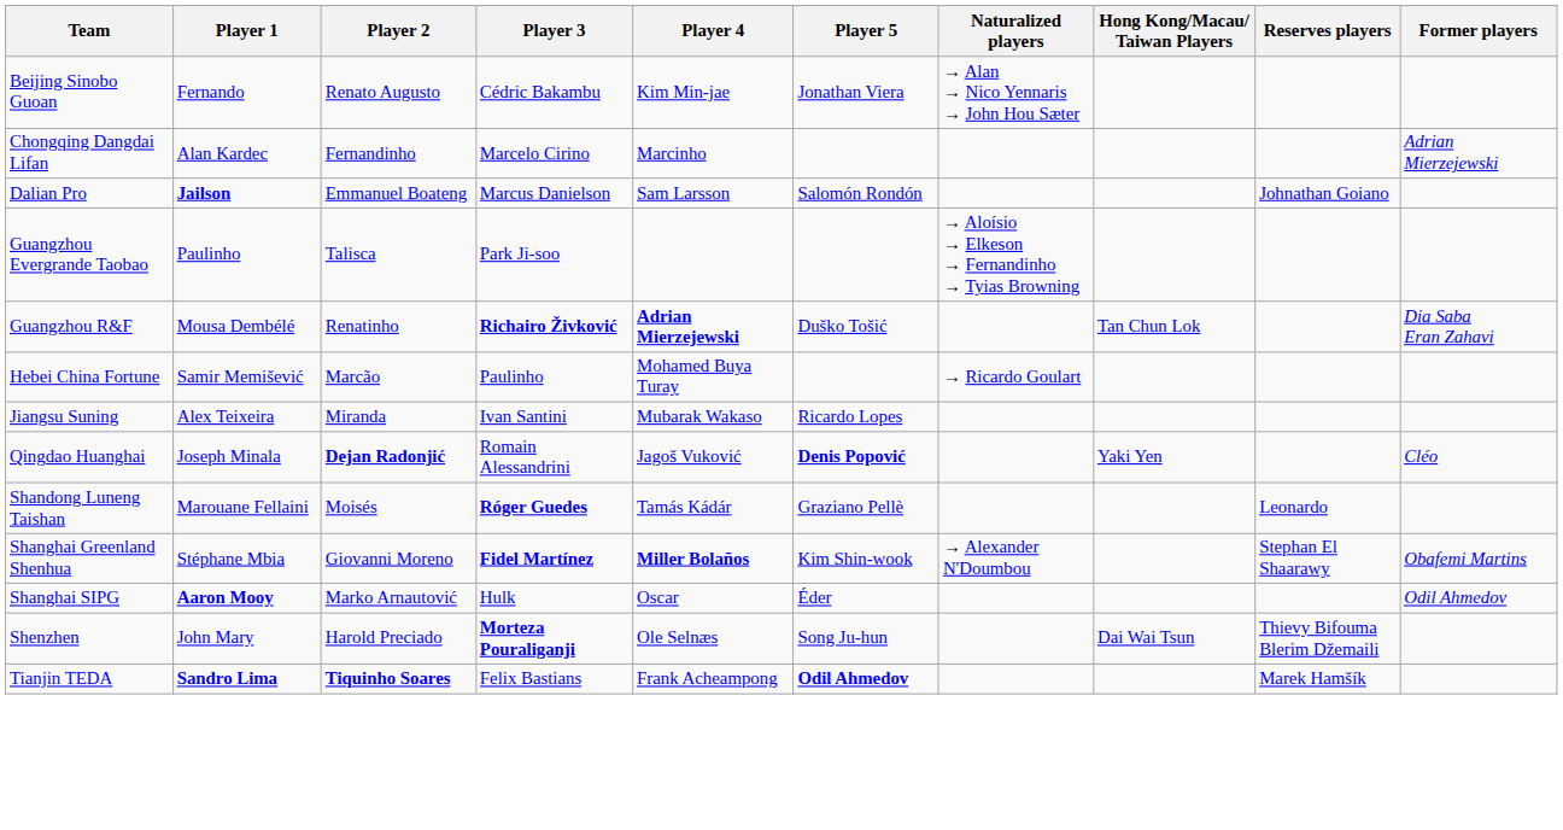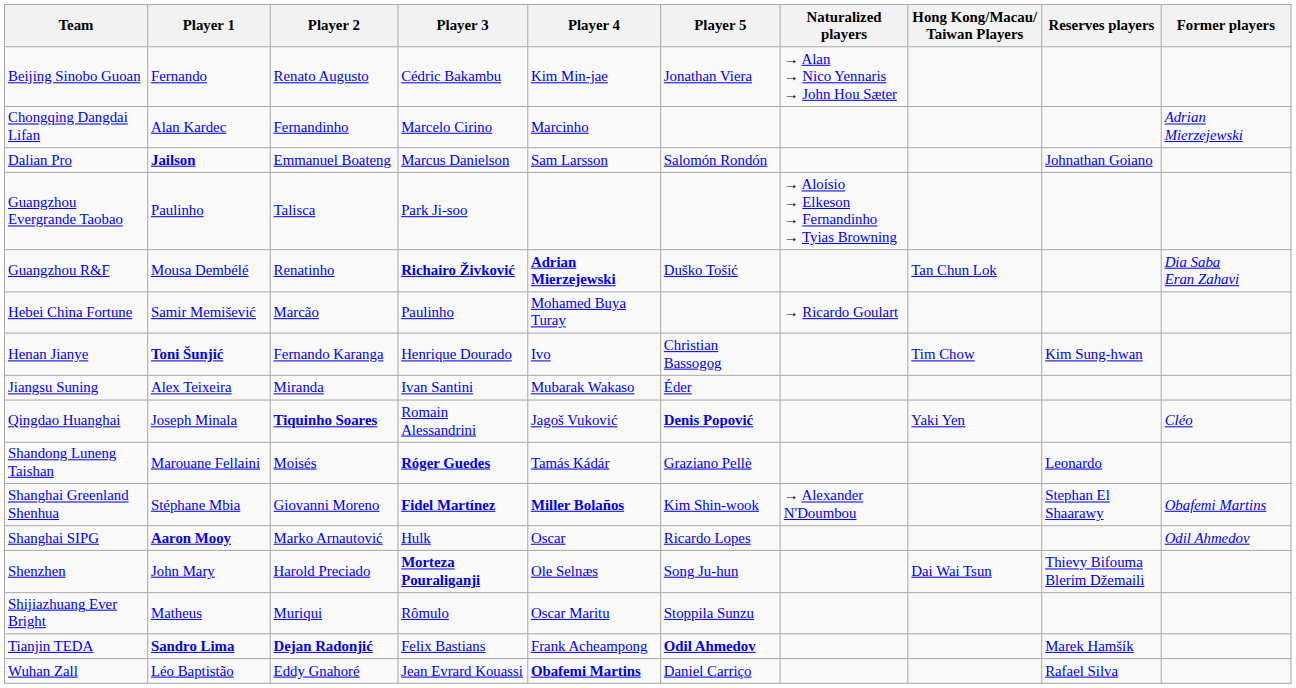+ row: Henan Jianye | Toni Šunjić | Fernando Karanga | Henrique Dourado | Ivo | Christian Bassogog | Tim Chow | Kim Sung-hwan
Jiangsu Suning | Player 5: Ricardo Lopes -> Éder
Qingdao Huanghai | Player 2: Dejan Radonjić -> Tiquinho Soares
Shanghai SIPG | Player 5: Éder -> Ricardo Lopes
+ row: Shijiazhuang Ever Bright | Matheus | Muriqui | Rômulo | Oscar Maritu | Stoppila Sunzu
Tianjin TEDA | Player 2: Tiquinho Soares -> Dejan Radonjić
+ row: Wuhan Zall | Léo Baptistão | Eddy Gnahoré | Jean Evrard Kouassi | Obafemi Martins | Daniel Carriço | Rafael Silva
